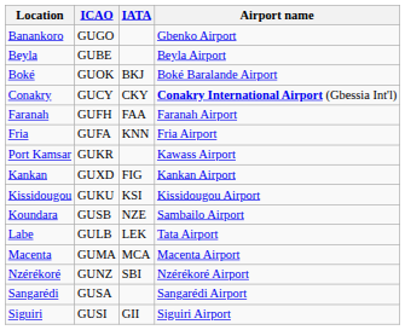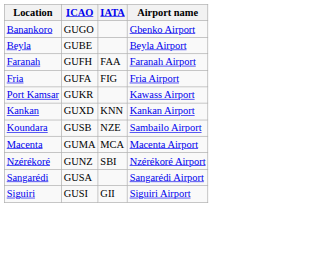- row: Boké | GUOK | BKJ | Boké Baralande Airport
- row: Conakry | GUCY | CKY | Conakry International Airport (Gbessia Int'l)
Fria | IATA: KNN -> FIG
Kankan | IATA: FIG -> KNN
- row: Kissidougou | GUKU | KSI | Kissidougou Airport
- row: Labe | GULB | LEK | Tata Airport
